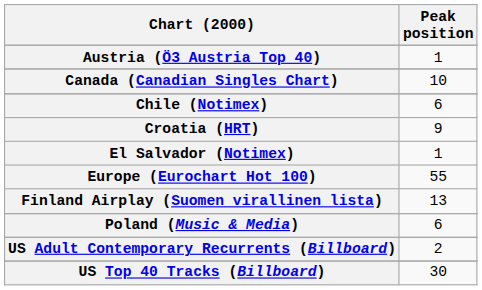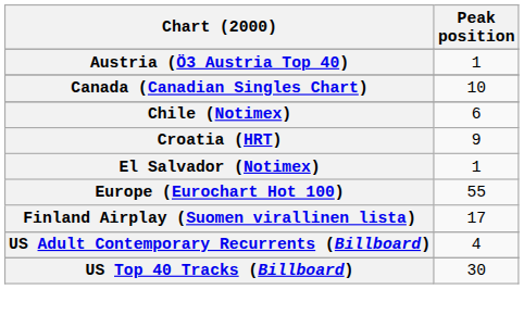Finland Airplay (Suomen virallinen lista) | Peak position: 13 -> 17
- row: Poland (Music & Media) | 6
US Adult Contemporary Recurrents (Billboard) | Peak position: 2 -> 4
